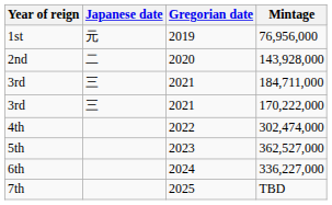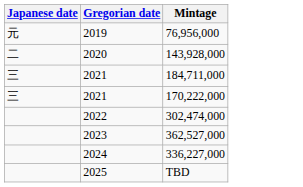- column: Year of reign | 1st | 2nd | 3rd | 3rd | 4th | 5th | 6th | 7th
